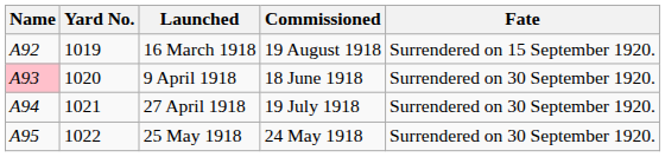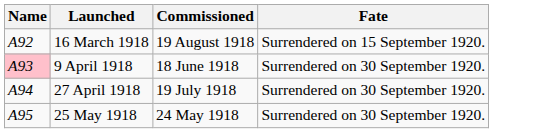- column: Yard No. | 1019 | 1020 | 1021 | 1022
